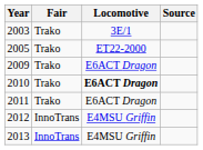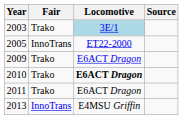2003 | Locomotive: no background -> lightblue background
2005 | Fair: Trako -> InnoTrans
- row: 2012 | InnoTrans | E4MSU Griffin
